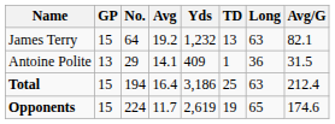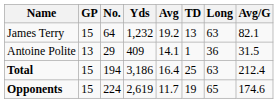columns swapped: Yds <-> Avg
